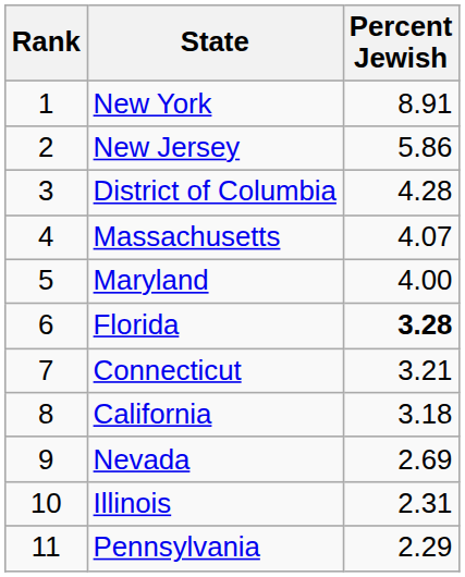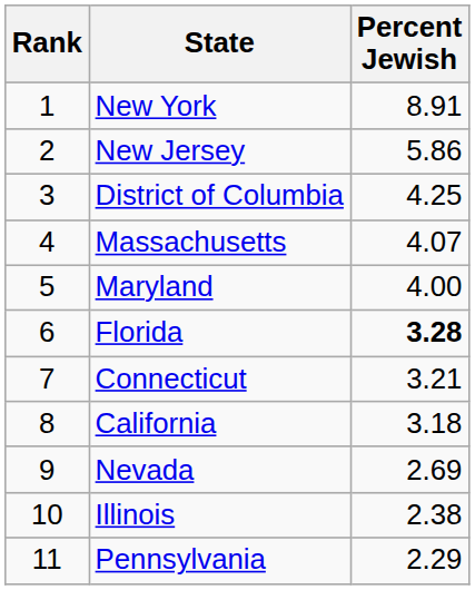District of Columbia | Percent Jewish: 4.28 -> 4.25
Illinois | Percent Jewish: 2.31 -> 2.38
